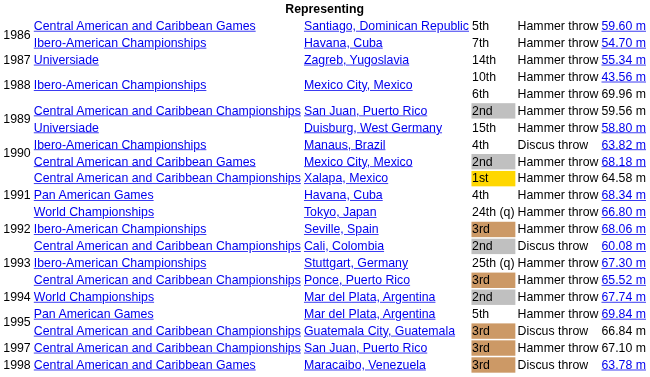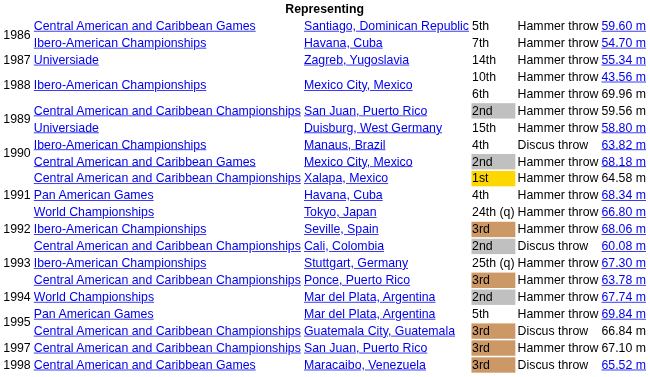Ponce, Puerto Rico | column 6: 65.52 m -> 63.78 m
Maracaibo, Venezuela | column 6: 63.78 m -> 65.52 m
